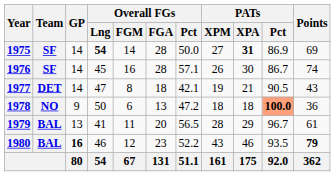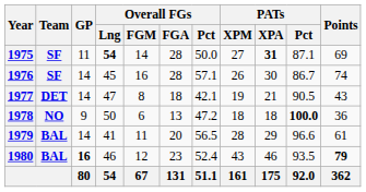1975 | GP: 14 -> 11
1975 | PATs / Pct: 86.9 -> 87.1
1978 | PATs / Pct: lightsalmon background -> no background
1979 | GP: 13 -> 14
1979 | PATs / Pct: 96.7 -> 96.6
1980 | Overall FGs / Pct: 52.2 -> 52.4
